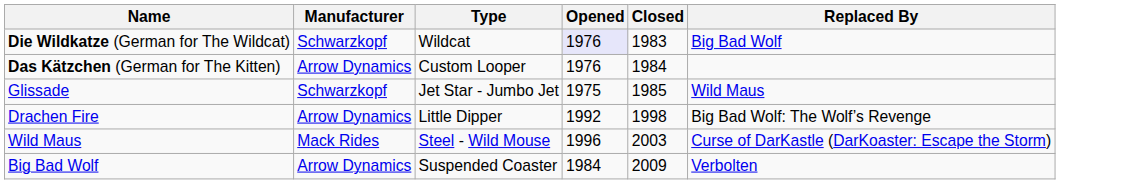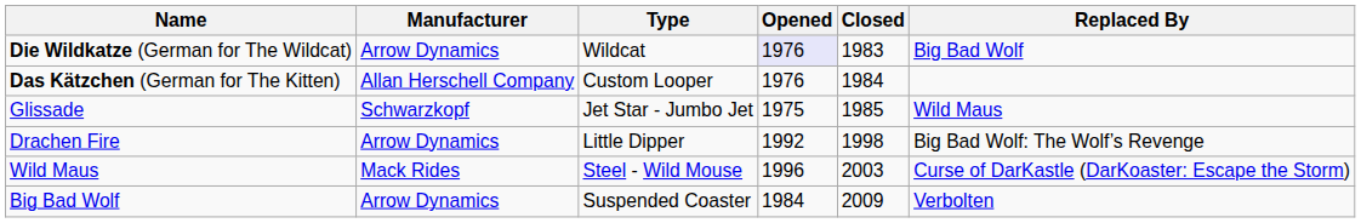Die Wildkatze (German for The Wildcat) | Manufacturer: Schwarzkopf -> Arrow Dynamics
Das Kätzchen (German for The Kitten) | Manufacturer: Arrow Dynamics -> Allan Herschell Company
